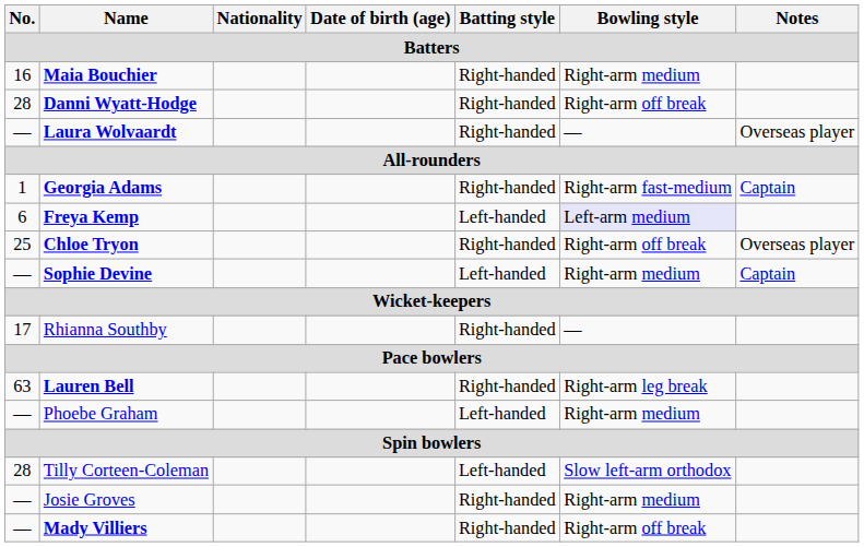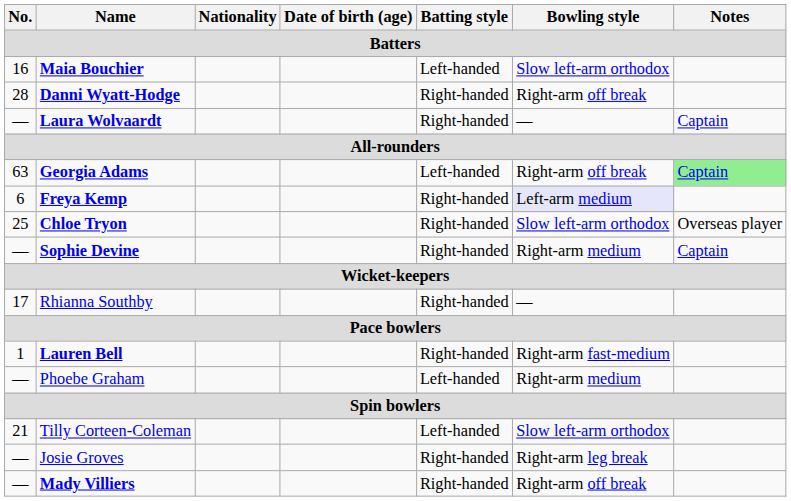Maia Bouchier | Batting style: Right-handed -> Left-handed
Maia Bouchier | Bowling style: Right-arm medium -> Slow left-arm orthodox
Laura Wolvaardt | Notes: Overseas player -> Captain
Georgia Adams | No.: 1 -> 63
Georgia Adams | Batting style: Right-handed -> Left-handed
Georgia Adams | Bowling style: Right-arm fast-medium -> Right-arm off break
Georgia Adams | Notes: no background -> lightgreen background
Freya Kemp | Batting style: Left-handed -> Right-handed
Chloe Tryon | Bowling style: Right-arm off break -> Slow left-arm orthodox
Sophie Devine | Batting style: Left-handed -> Right-handed
Lauren Bell | No.: 63 -> 1
Lauren Bell | Bowling style: Right-arm leg break -> Right-arm fast-medium
Tilly Corteen-Coleman | No.: 28 -> 21
Josie Groves | Bowling style: Right-arm medium -> Right-arm leg break
